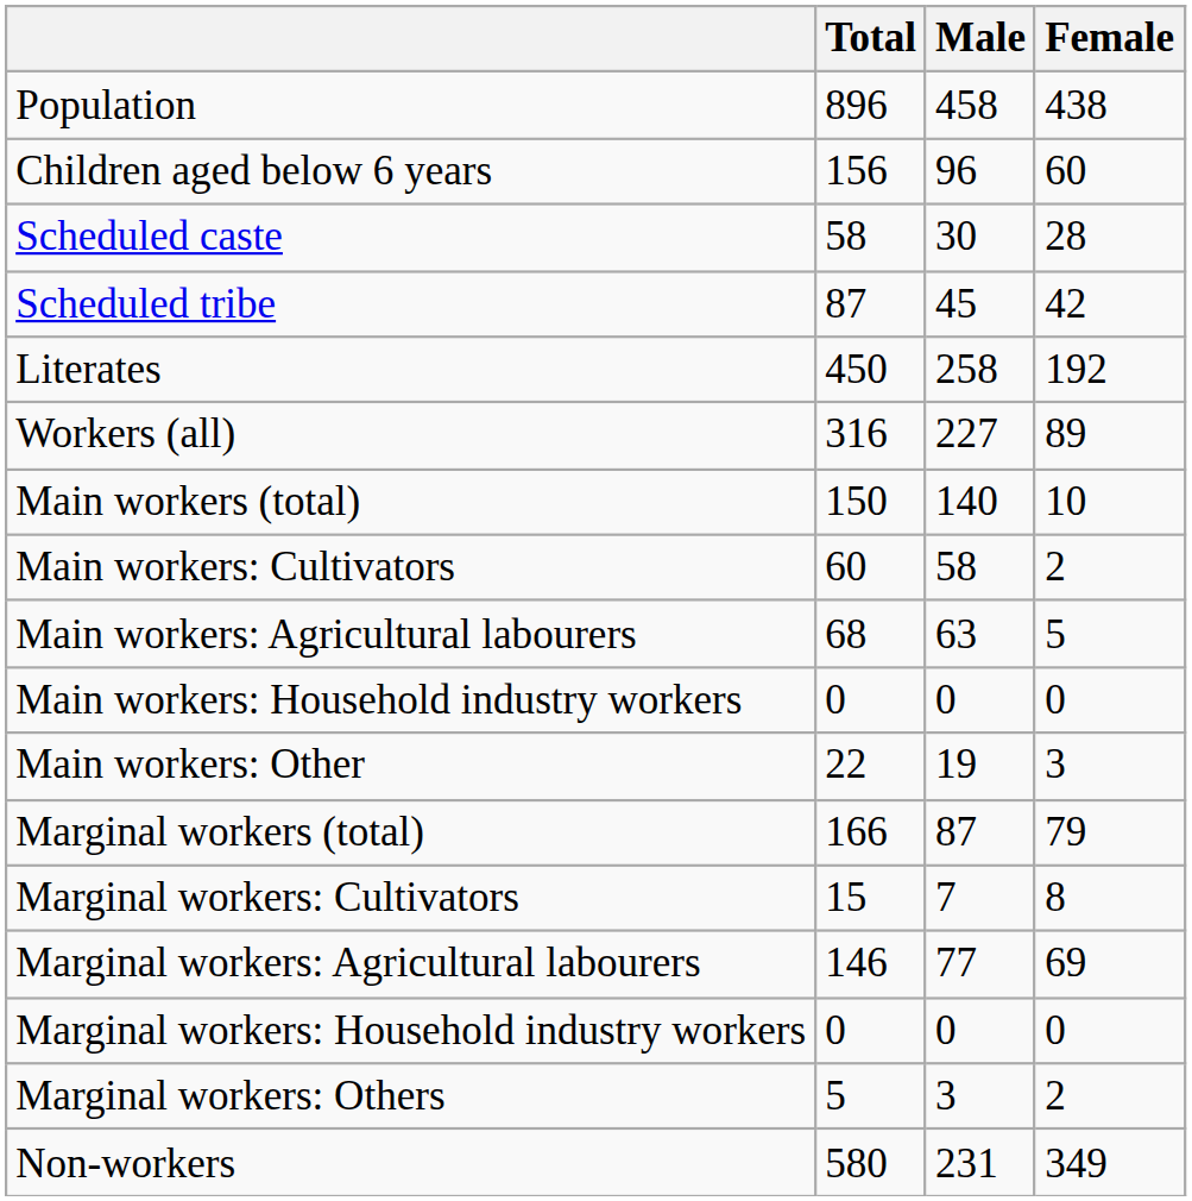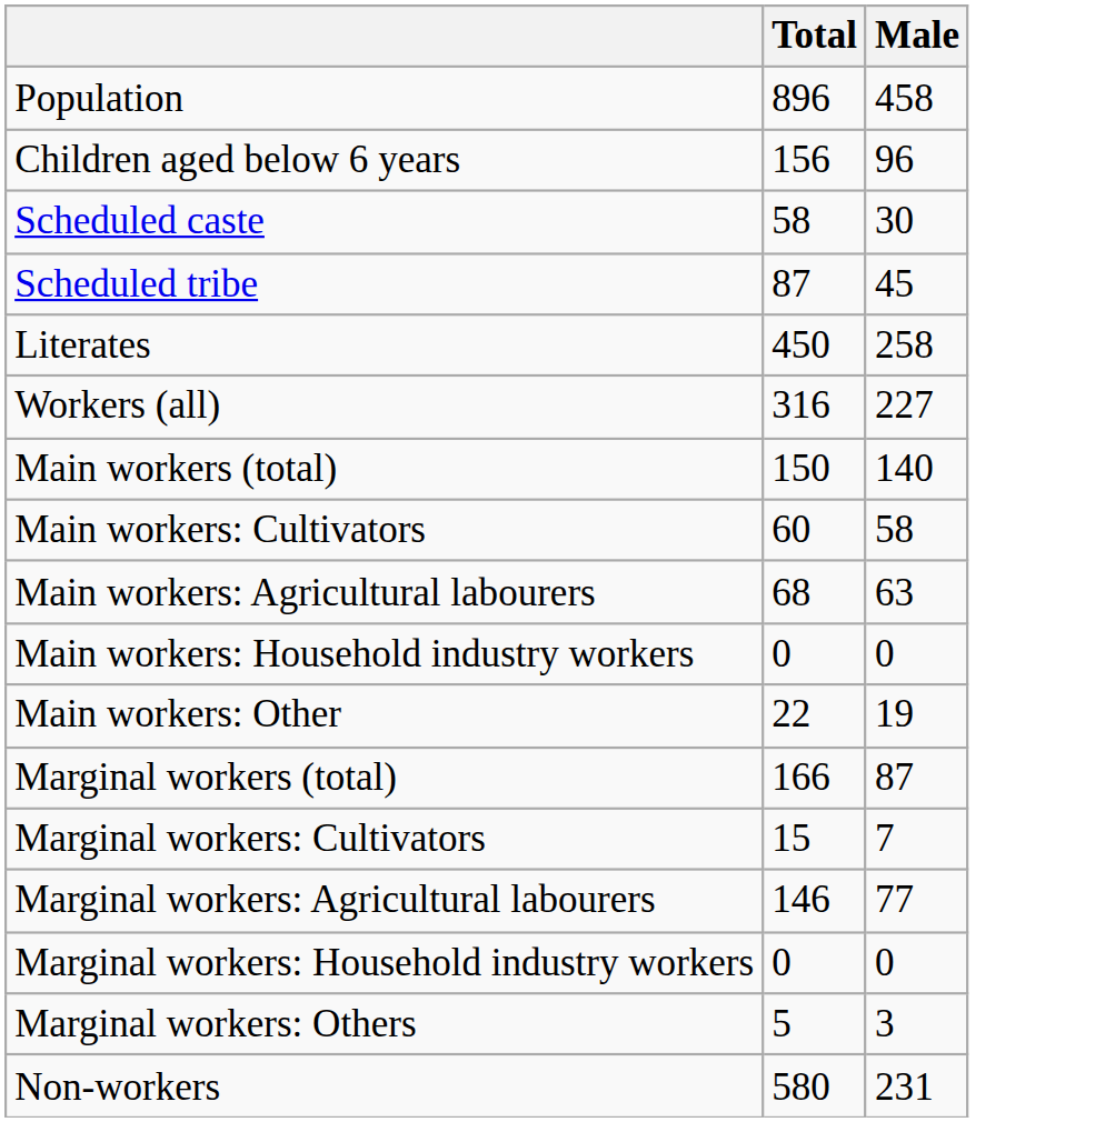- column: Female | 438 | 60 | 28 | 42 | 192 | 89 | 10 | 2 | 5 | 0 | 3 | 79 | 8 | 69 | 0 | 2 | 349
